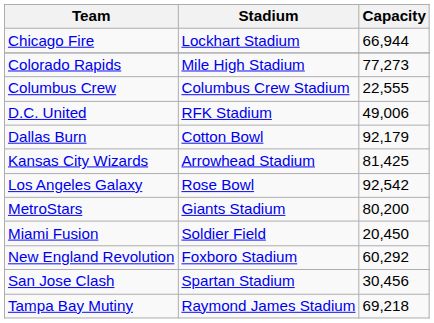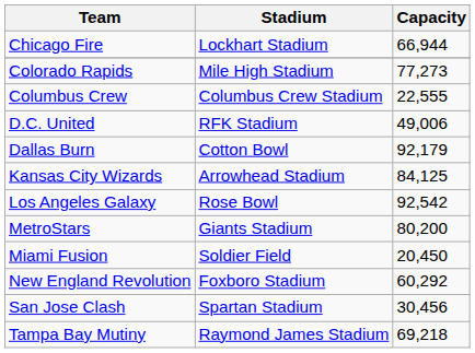Kansas City Wizards | Capacity: 81,425 -> 84,125
